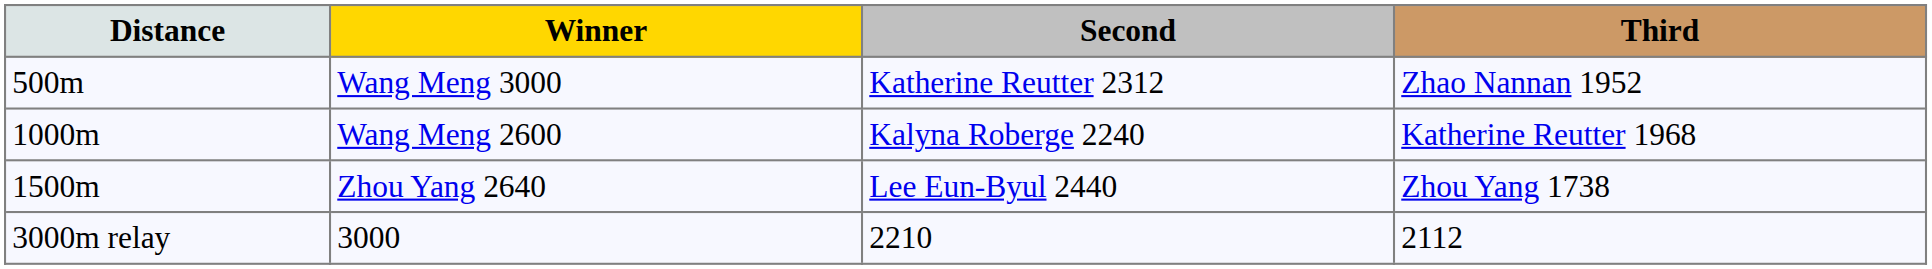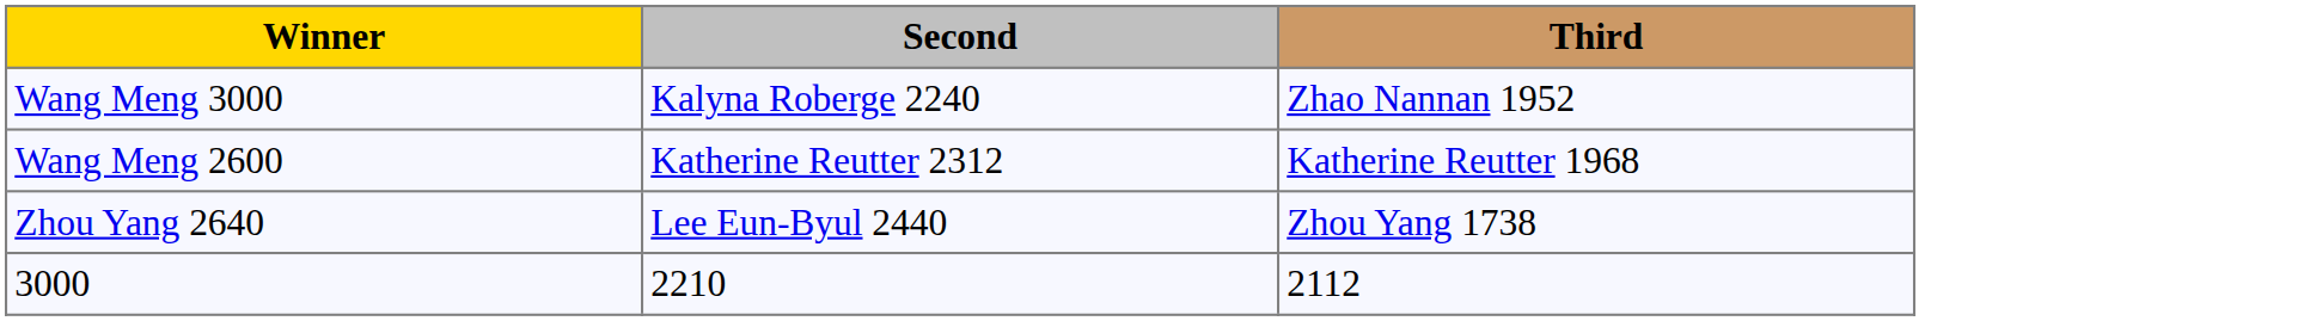- column: Distance | 500m | 1000m | 1500m | 3000m relay
Wang Meng 3000 | Second: Katherine Reutter 2312 -> Kalyna Roberge 2240
Wang Meng 2600 | Second: Kalyna Roberge 2240 -> Katherine Reutter 2312
